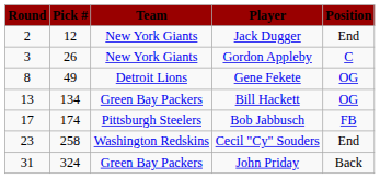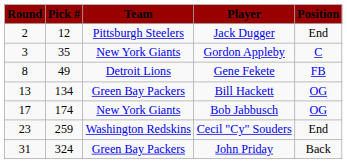Jack Dugger | Team: New York Giants -> Pittsburgh Steelers
Gordon Appleby | Pick #: 26 -> 35
Gene Fekete | Position: OG -> FB
Bob Jabbusch | Team: Pittsburgh Steelers -> New York Giants
Bob Jabbusch | Position: FB -> OG
Cecil "Cy" Souders | Pick #: 258 -> 259
